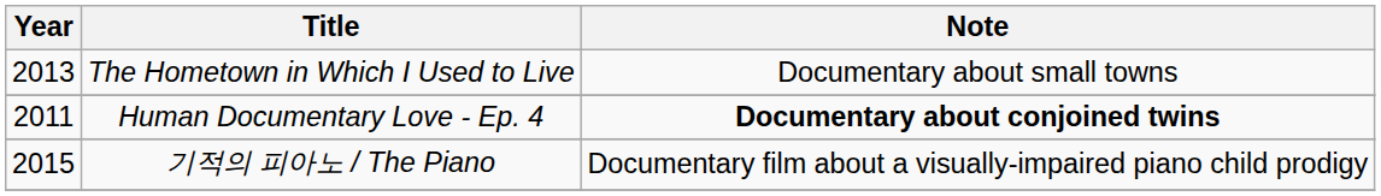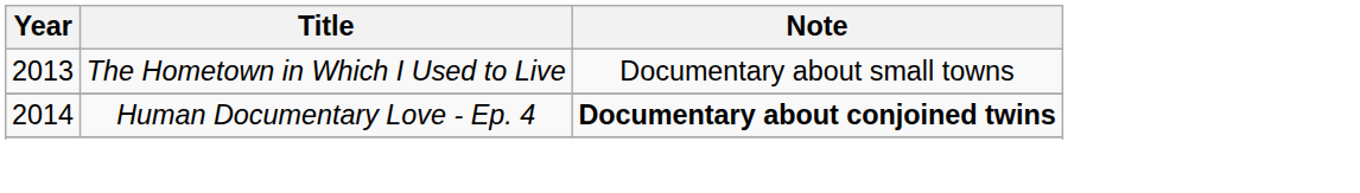Human Documentary Love - Ep. 4 | Year: 2011 -> 2014
- row: 2015 | 기적의 피아노 / The Piano | Documentary film about a visually-impaired piano child prodigy
